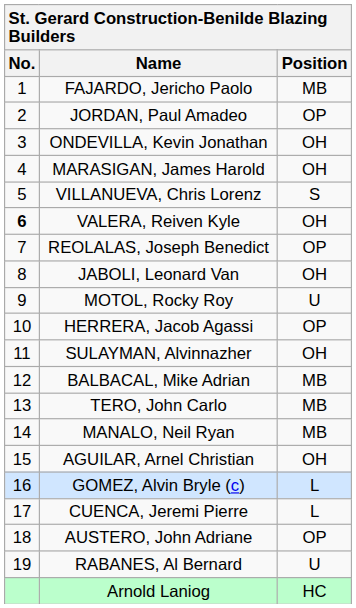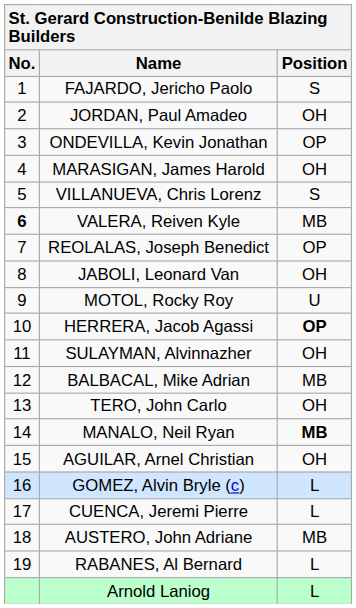FAJARDO, Jericho Paolo | Position: MB -> S
JORDAN, Paul Amadeo | Position: OP -> OH
ONDEVILLA, Kevin Jonathan | Position: OH -> OP
VALERA, Reiven Kyle | Position: OH -> MB
HERRERA, Jacob Agassi | Position: normal -> bold
TERO, John Carlo | Position: MB -> OH
MANALO, Neil Ryan | Position: normal -> bold
AUSTERO, John Adriane | Position: OP -> MB
RABANES, Al Bernard | Position: U -> L
Arnold Laniog | Position: HC -> L
